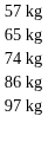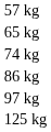+ row: 125 kg
